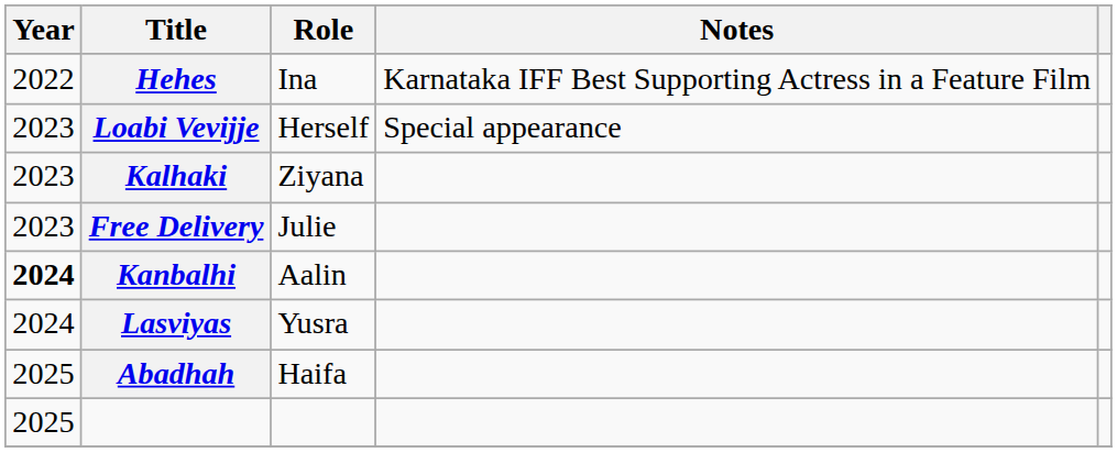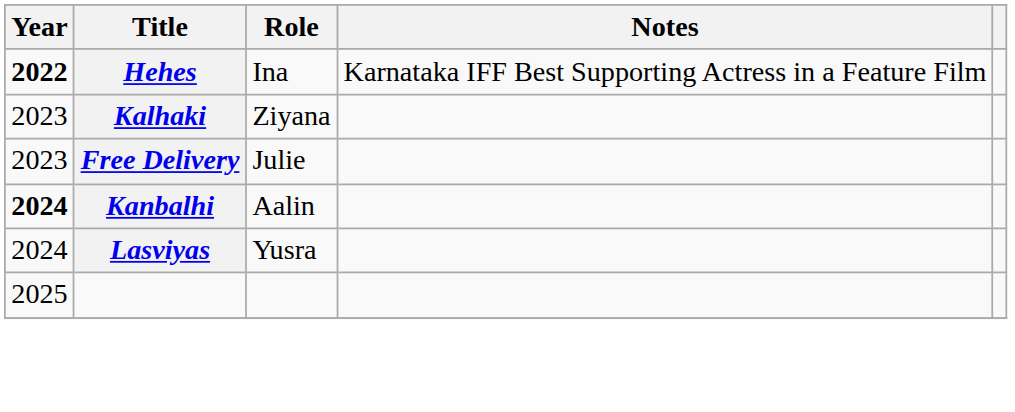Hehes | Year: normal -> bold
- row: 2023 | Loabi Vevijje | Herself | Special appearance
- row: 2025 | Abadhah | Haifa
